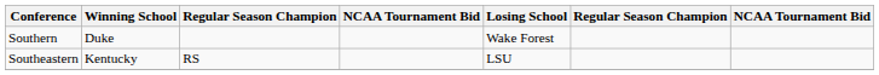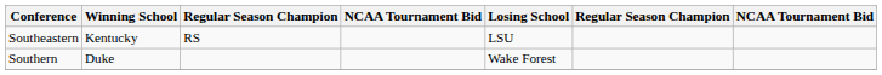rows swapped: Southeastern <-> Southern
